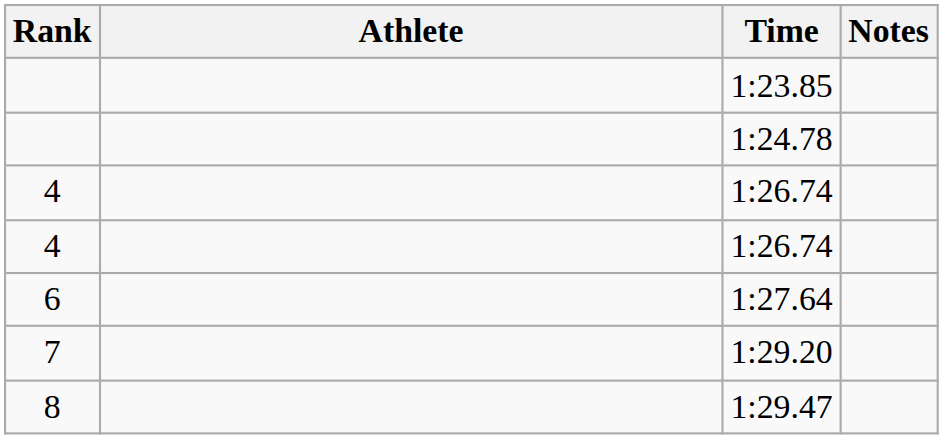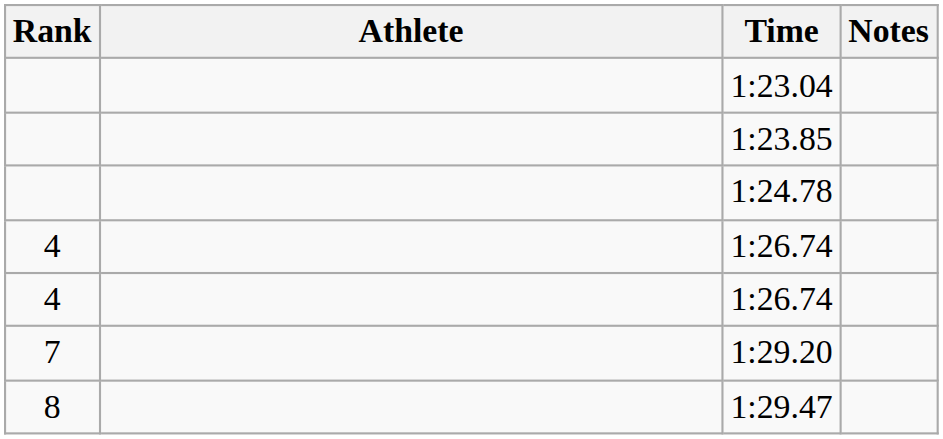+ row: 1:23.04
- row: 6 | 1:27.64
